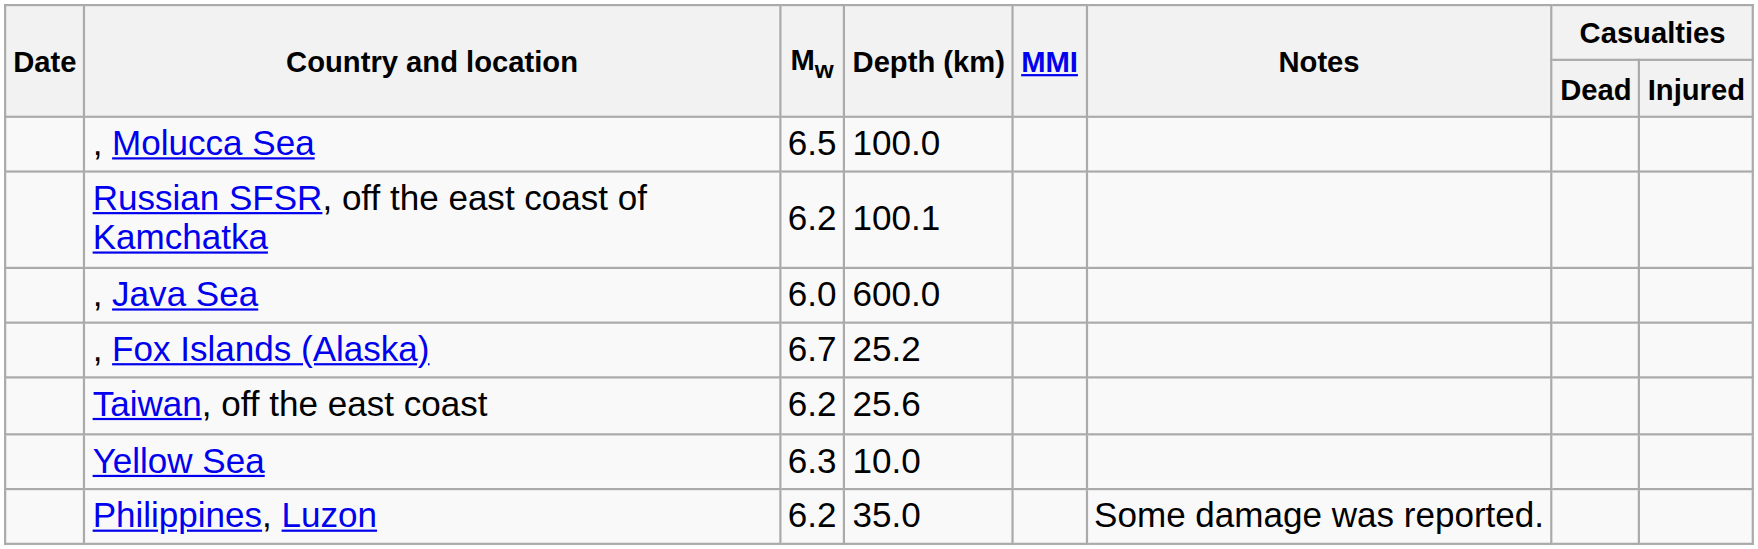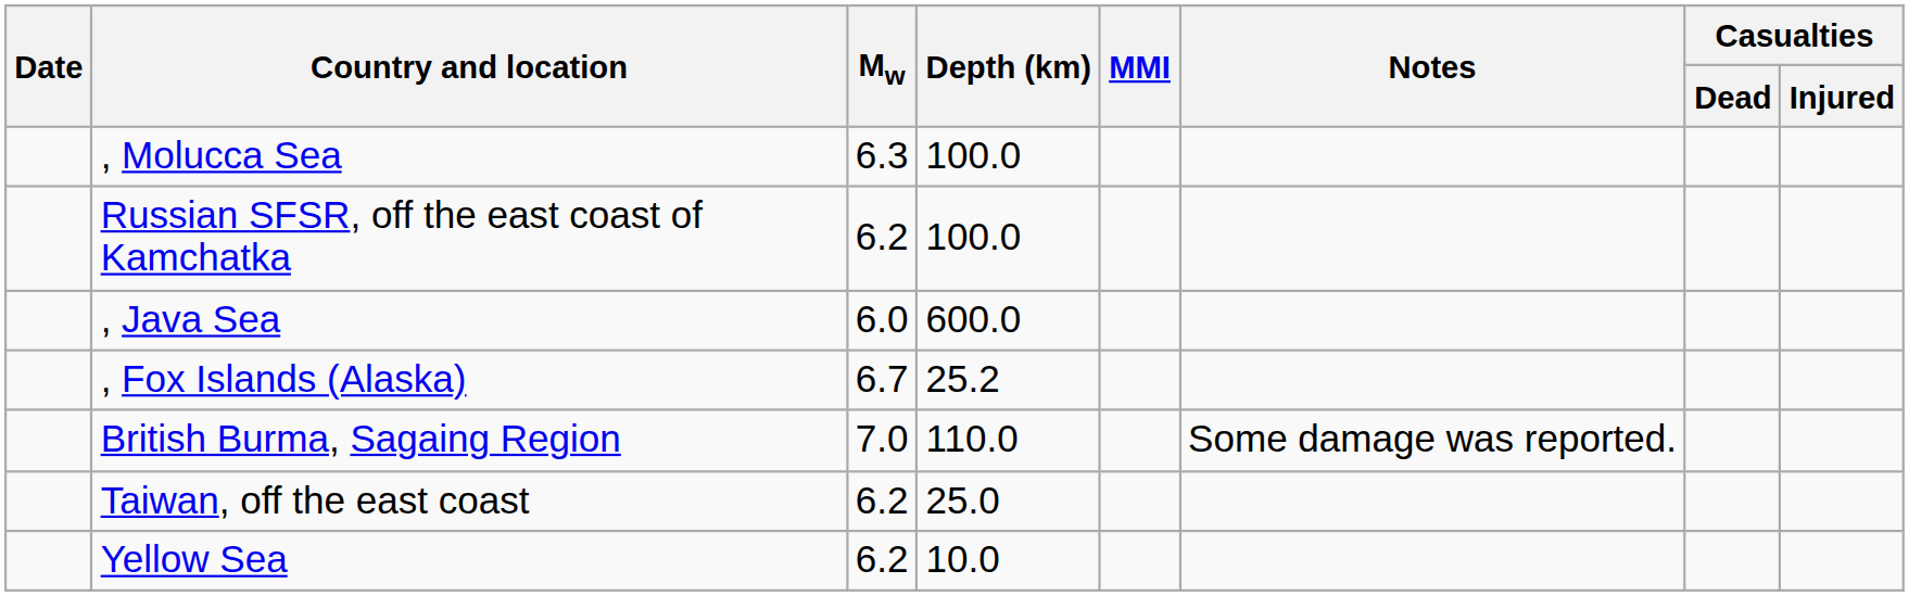, Molucca Sea | Mw: 6.5 -> 6.3
Russian SFSR, off the east coast of Kamchatka | Depth (km): 100.1 -> 100.0
+ row: British Burma, Sagaing Region | 7.0 | 110.0 | Some damage was reported.
Taiwan, off the east coast | Depth (km): 25.6 -> 25.0
Yellow Sea | Mw: 6.3 -> 6.2
- row: Philippines, Luzon | 6.2 | 35.0 | Some damage was reported.
